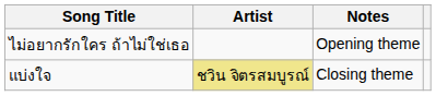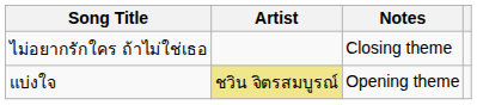ไม่อยากรักใคร ถ้าไม่ใช่เธอ | Notes: Opening theme -> Closing theme
แบ่งใจ | Notes: Closing theme -> Opening theme
